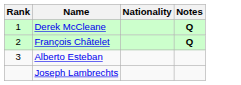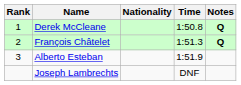+ column: Time | 1:50.8 | 1:51.3 | 1:51.9 | DNF
